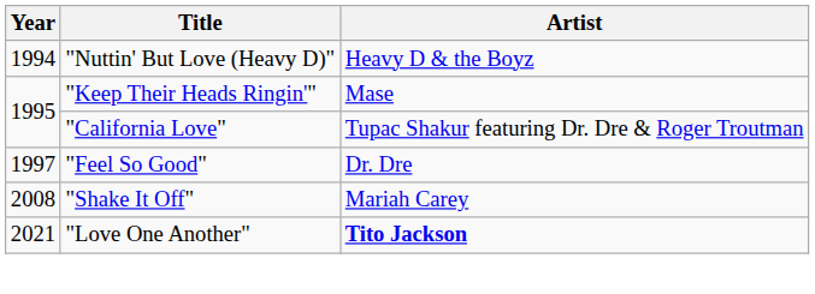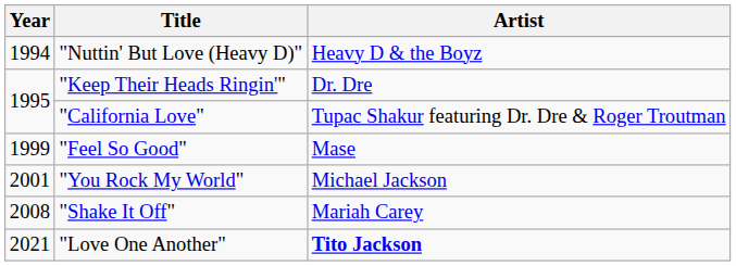"Keep Their Heads Ringin'" | Artist: Mase -> Dr. Dre
"Feel So Good" | Year: 1997 -> 1999
"Feel So Good" | Artist: Dr. Dre -> Mase
+ row: 2001 | "You Rock My World" | Michael Jackson
